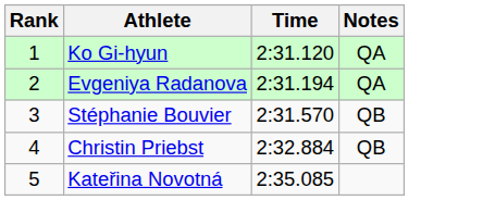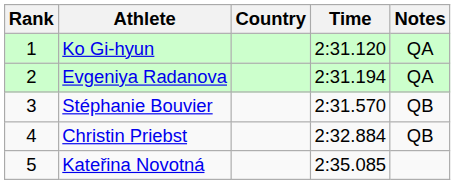+ column: Country
